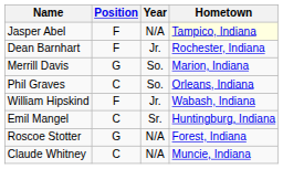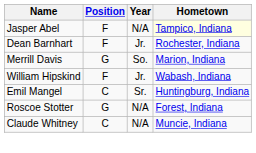- row: Phil Graves | C | So. | Orleans, Indiana
